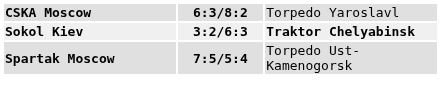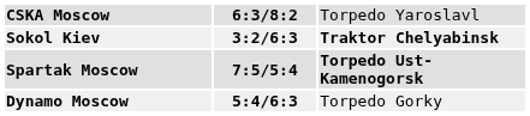Spartak Moscow | column 3: normal -> bold
+ row: Dynamo Moscow | 5:4/6:3 | Torpedo Gorky
